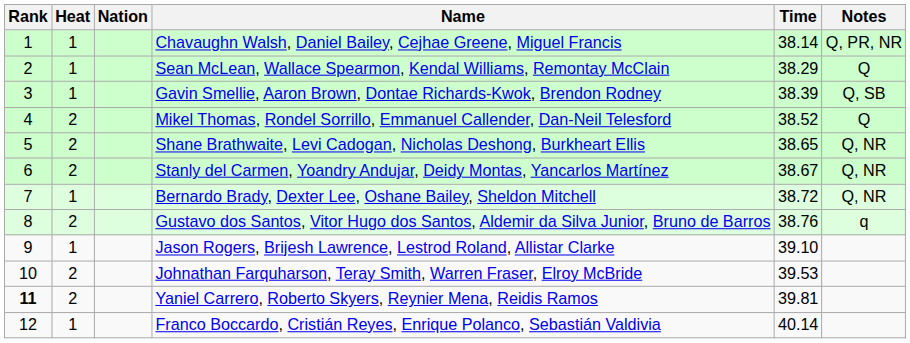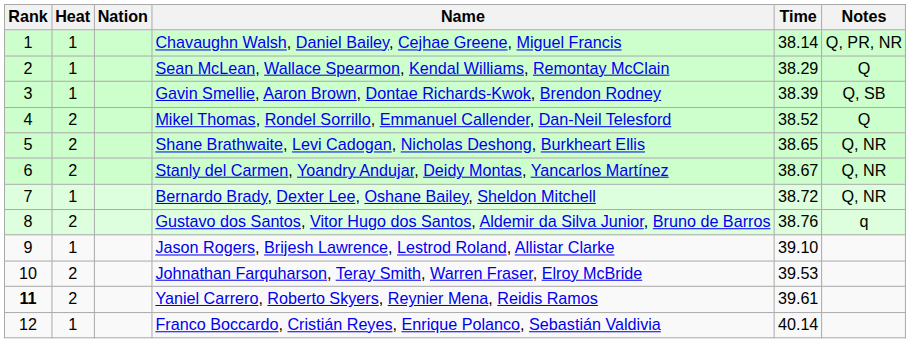Yaniel Carrero, Roberto Skyers, Reynier Mena, Reidis Ramos | Time: 39.81 -> 39.61
